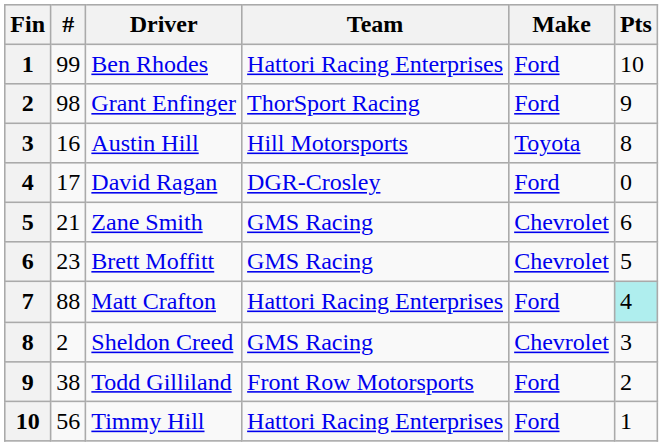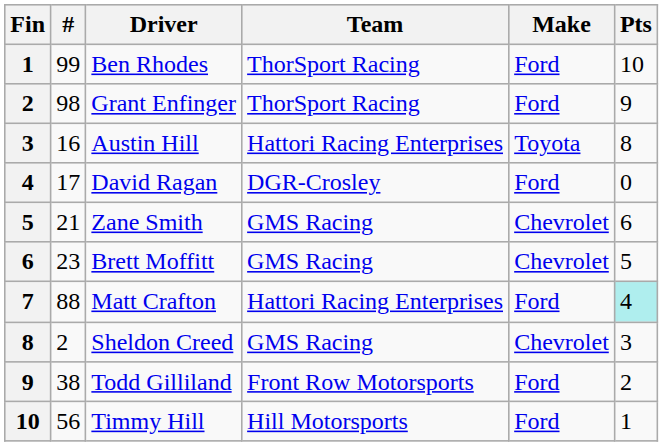Ben Rhodes | Team: Hattori Racing Enterprises -> ThorSport Racing
Austin Hill | Team: Hill Motorsports -> Hattori Racing Enterprises
Timmy Hill | Team: Hattori Racing Enterprises -> Hill Motorsports
